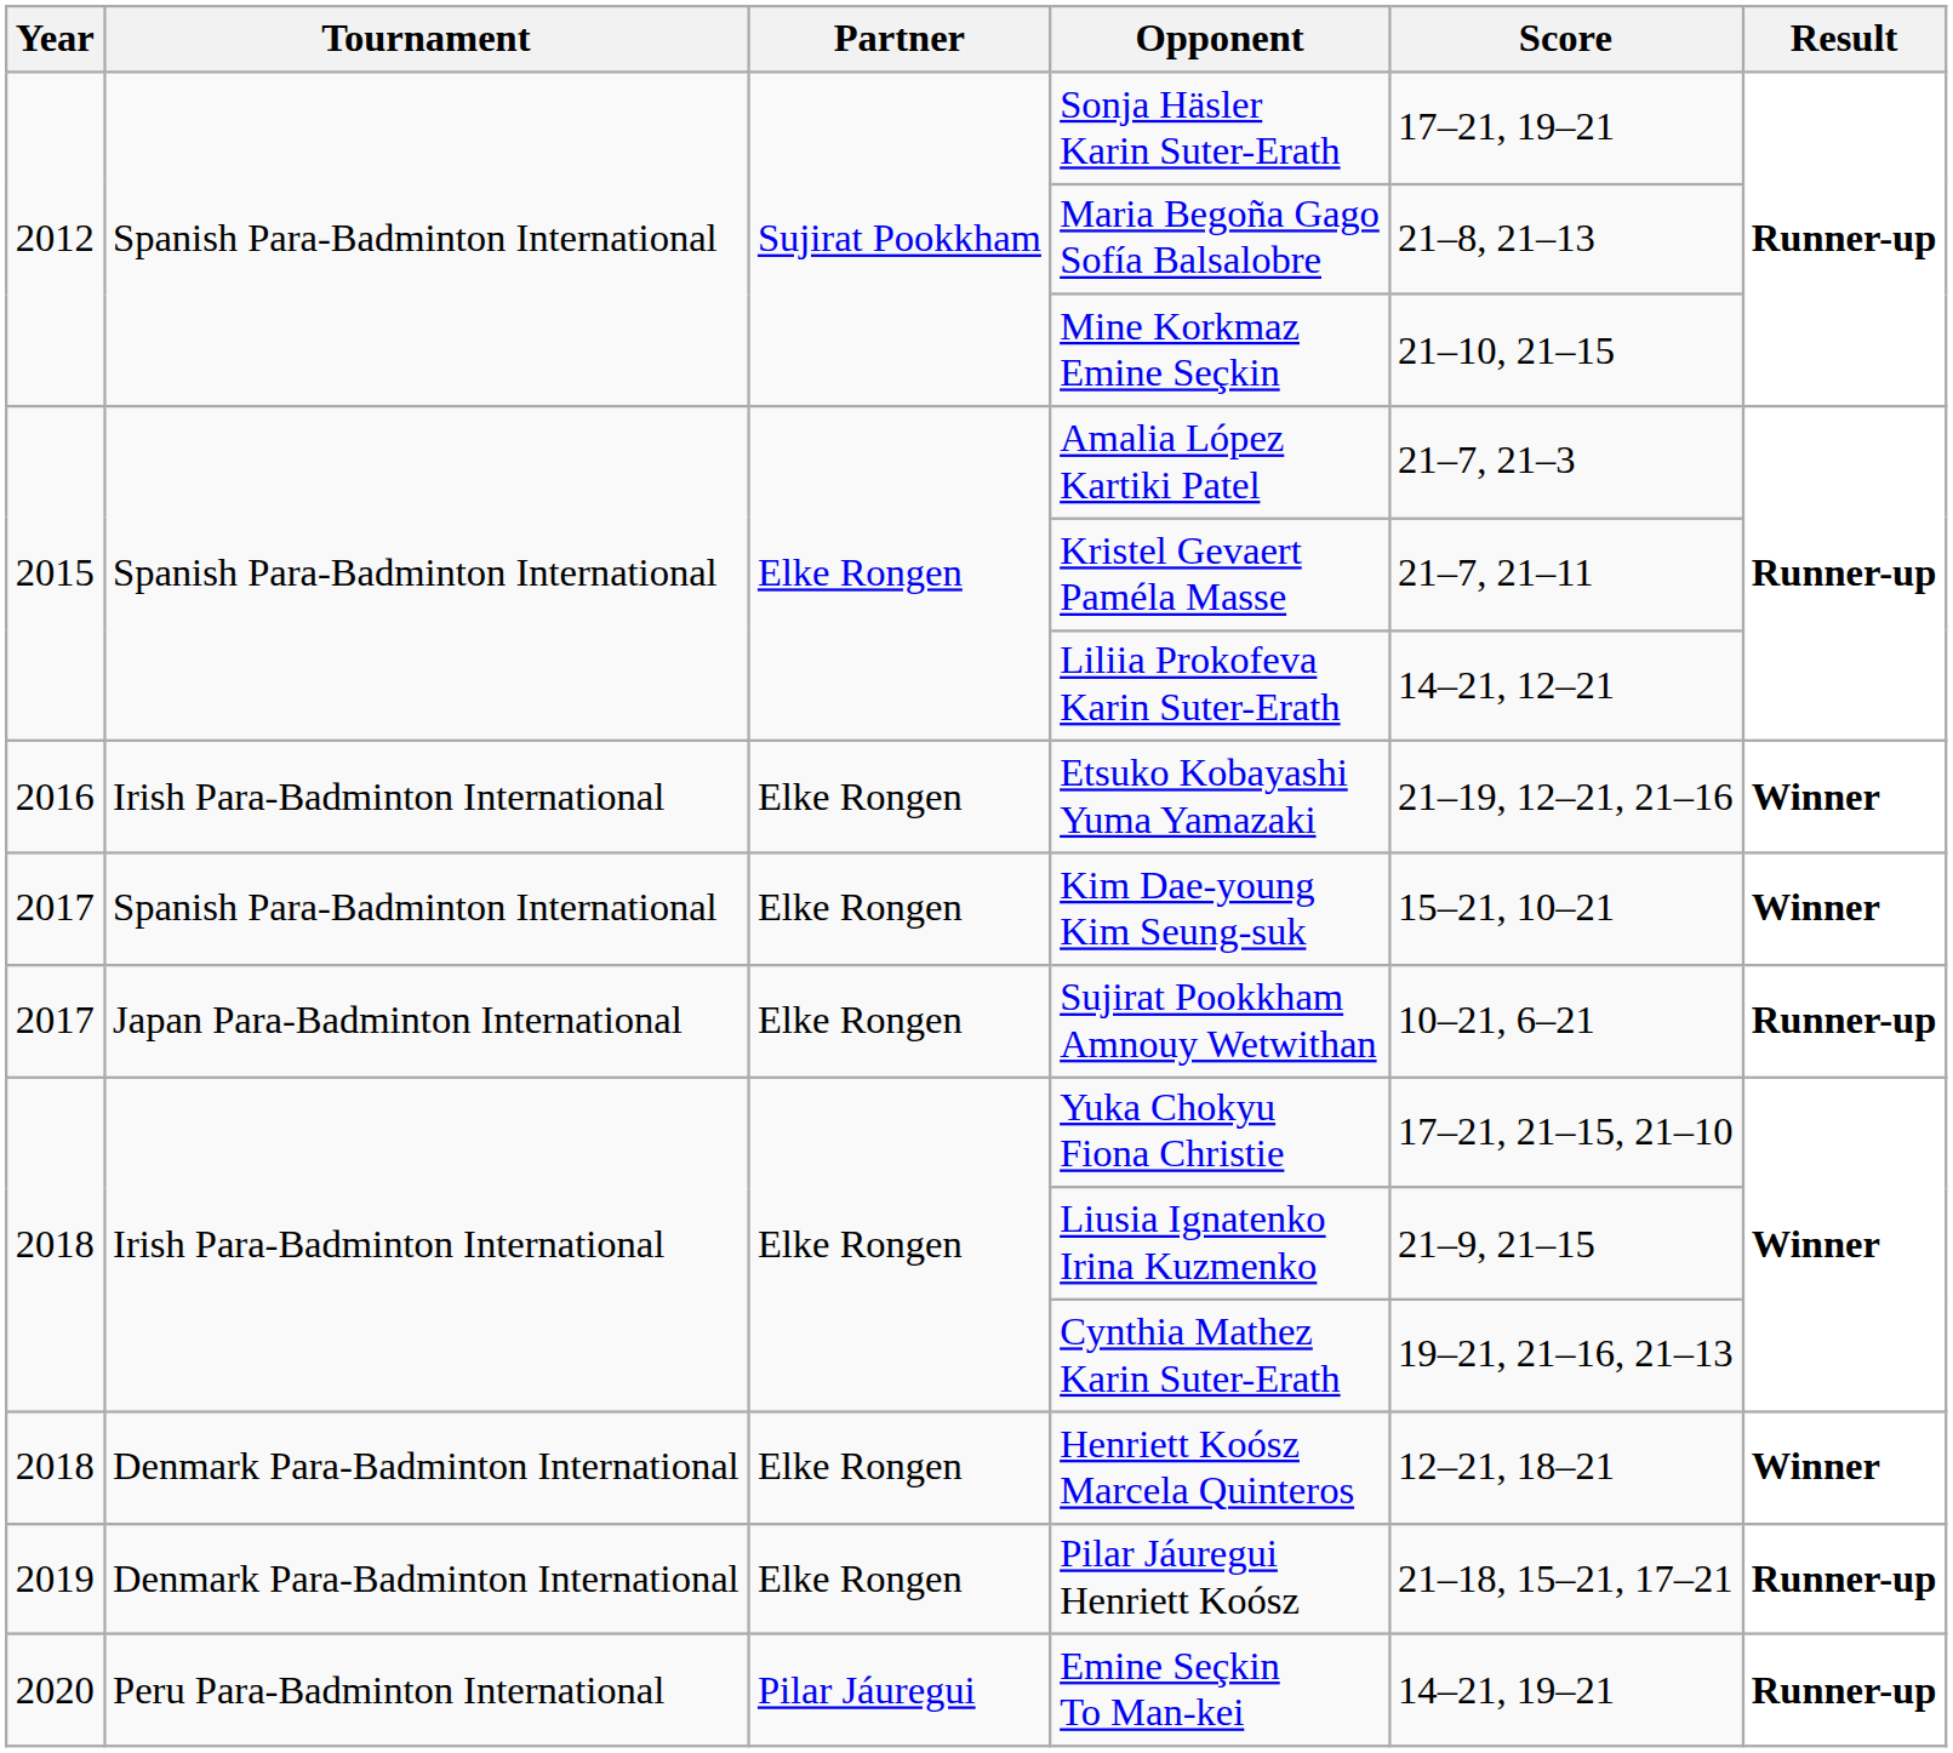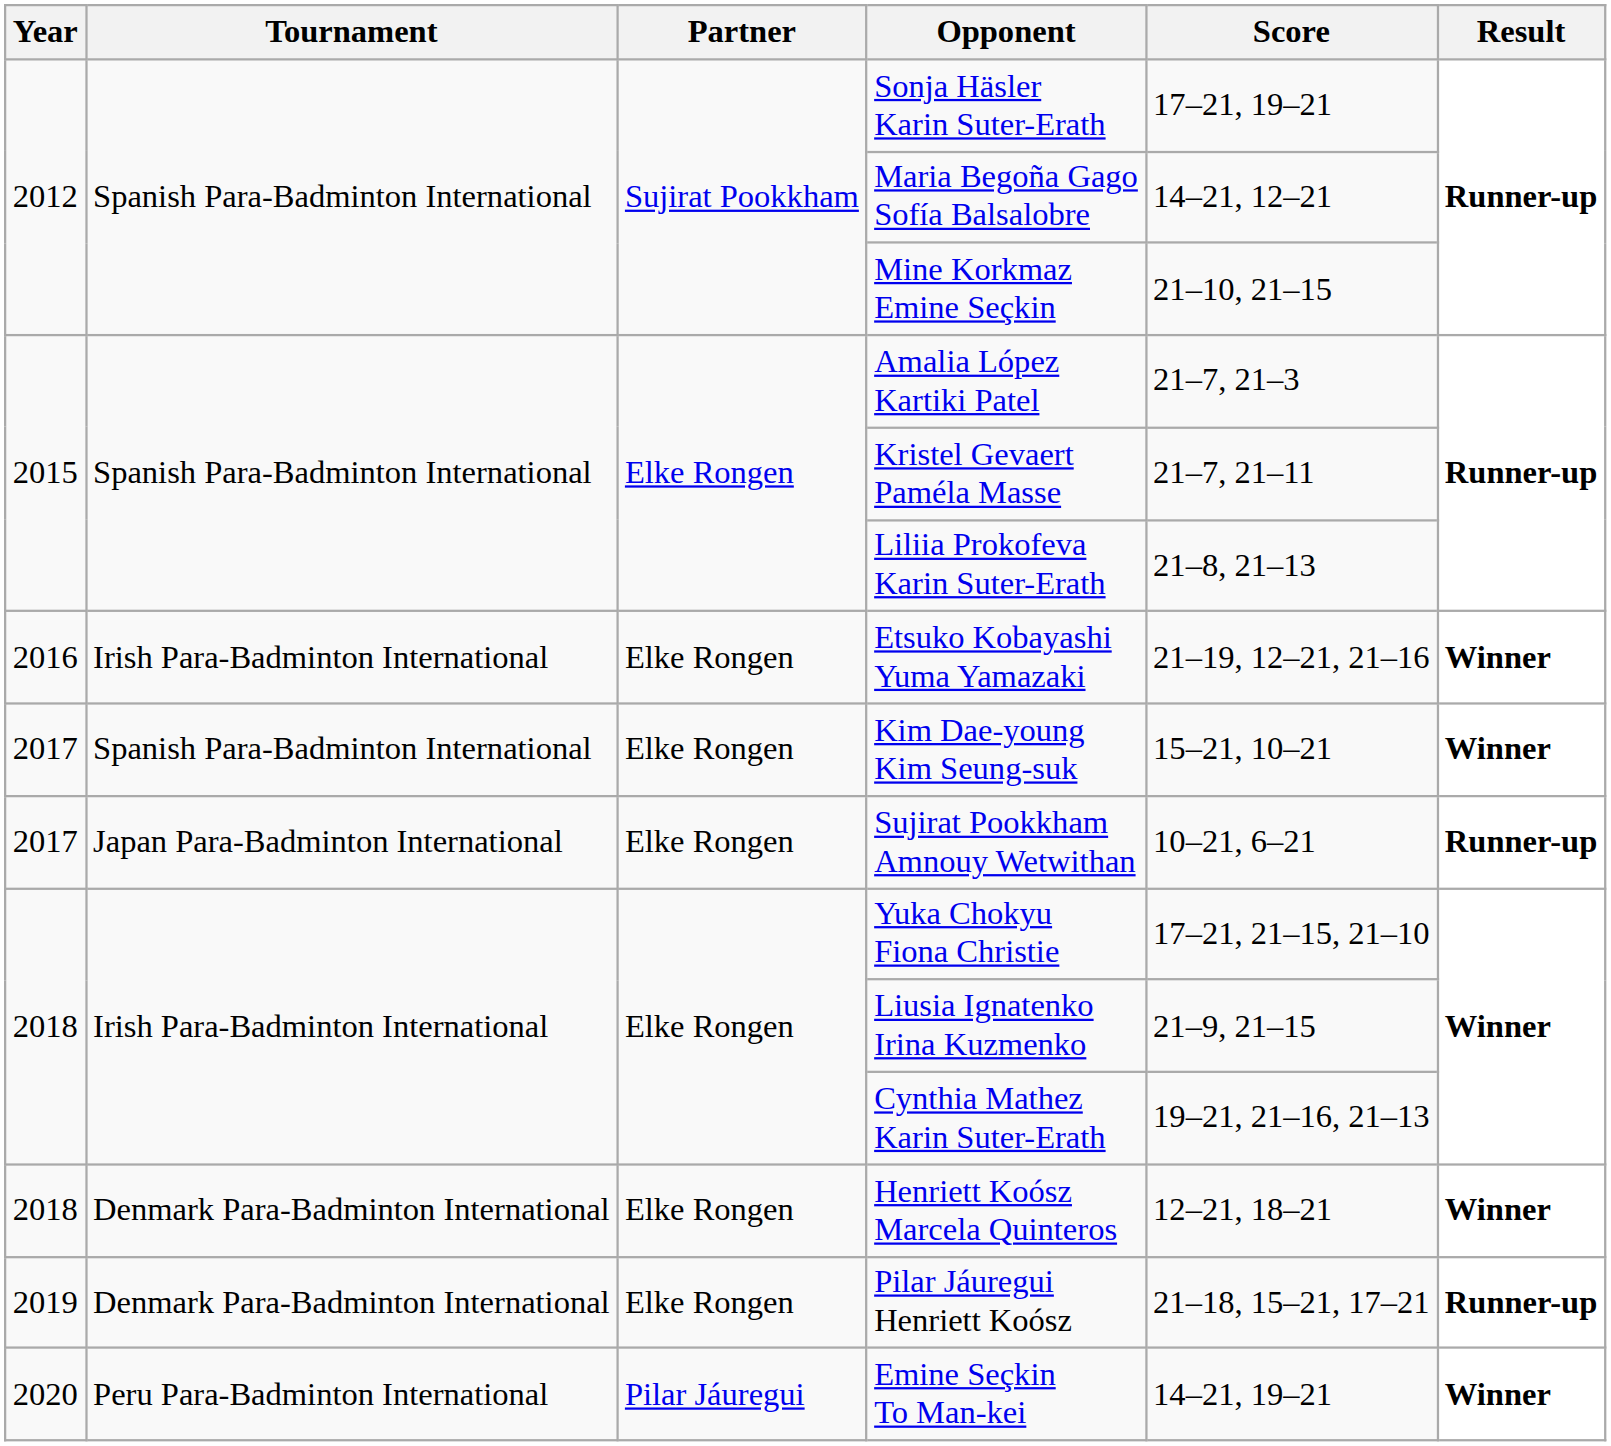Maria Begoña Gago Sofía Balsalobre | Score: 21–8, 21–13 -> 14–21, 12–21
Liliia Prokofeva Karin Suter-Erath | Score: 14–21, 12–21 -> 21–8, 21–13
Emine Seçkin To Man-kei | Result: Runner-up -> Winner
